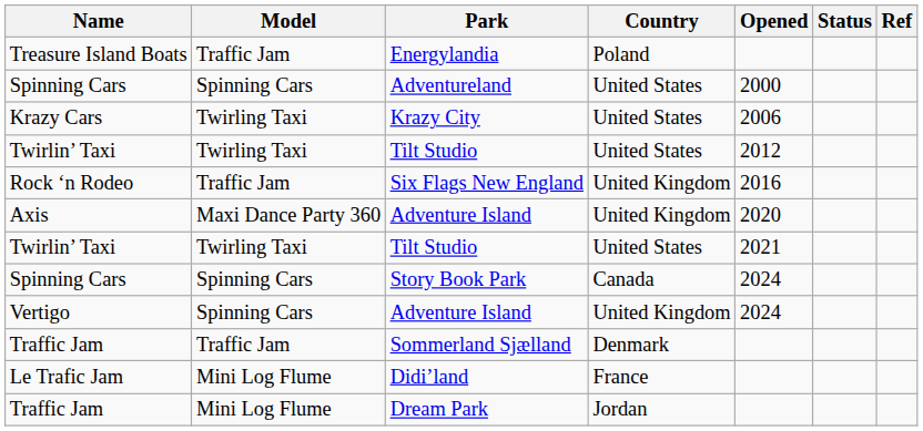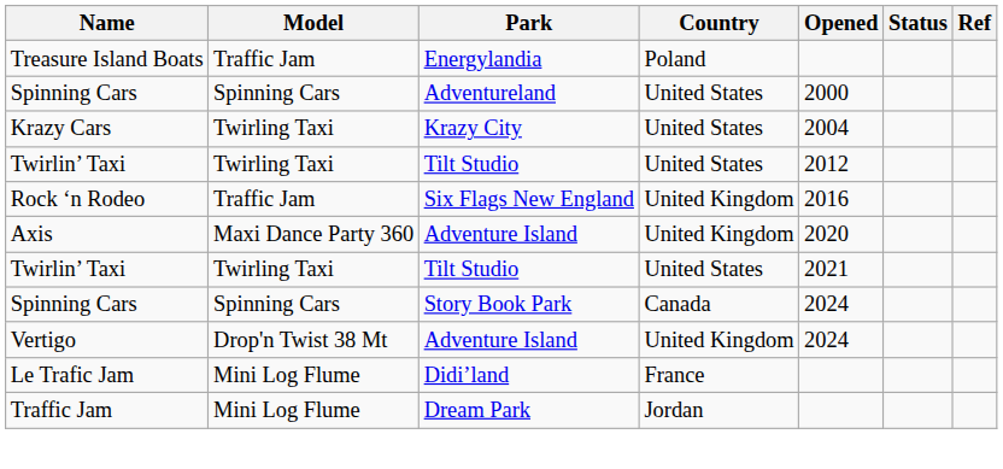Krazy City | Opened: 2006 -> 2004
Vertigo / Adventure Island | Model: Spinning Cars -> Drop'n Twist 38 Mt
- row: Traffic Jam | Traffic Jam | Sommerland Sjælland | Denmark
